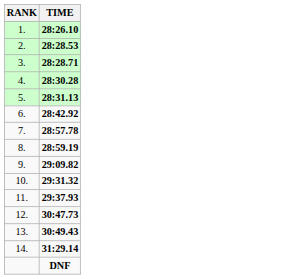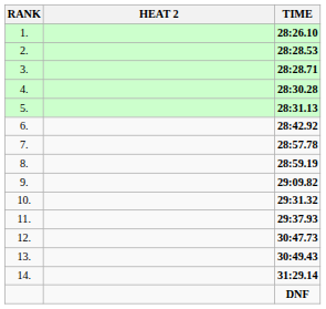+ column: HEAT 2
